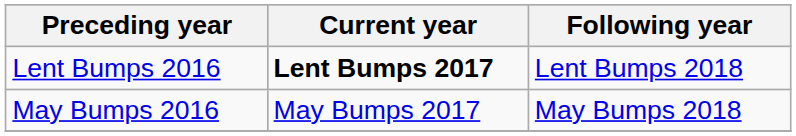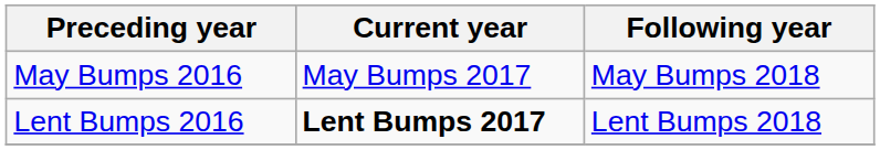rows swapped: Lent Bumps 2016 <-> May Bumps 2016
